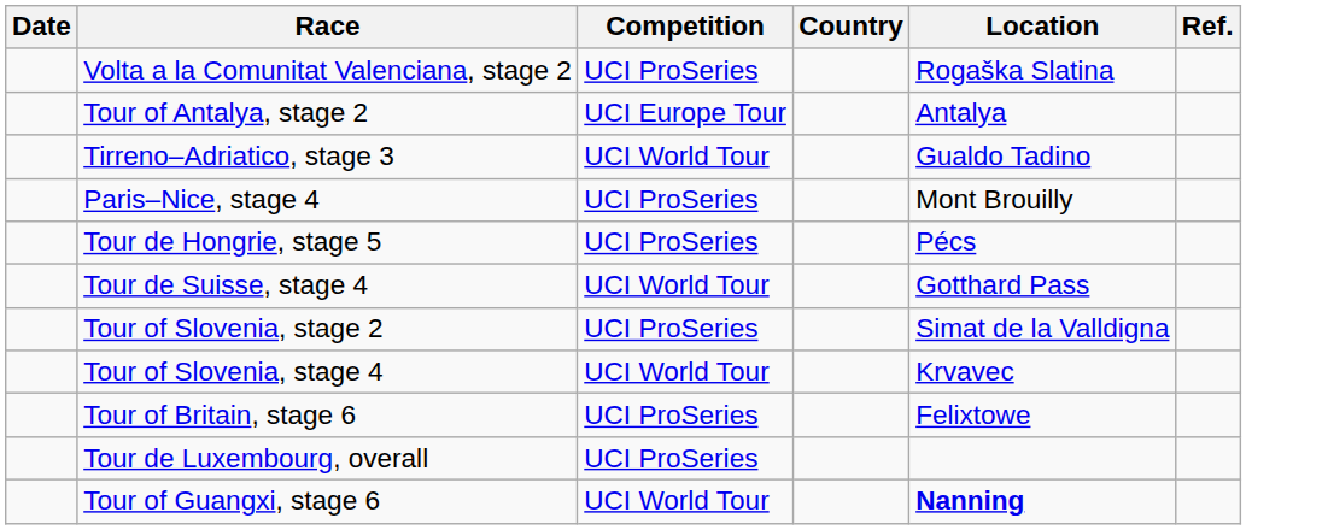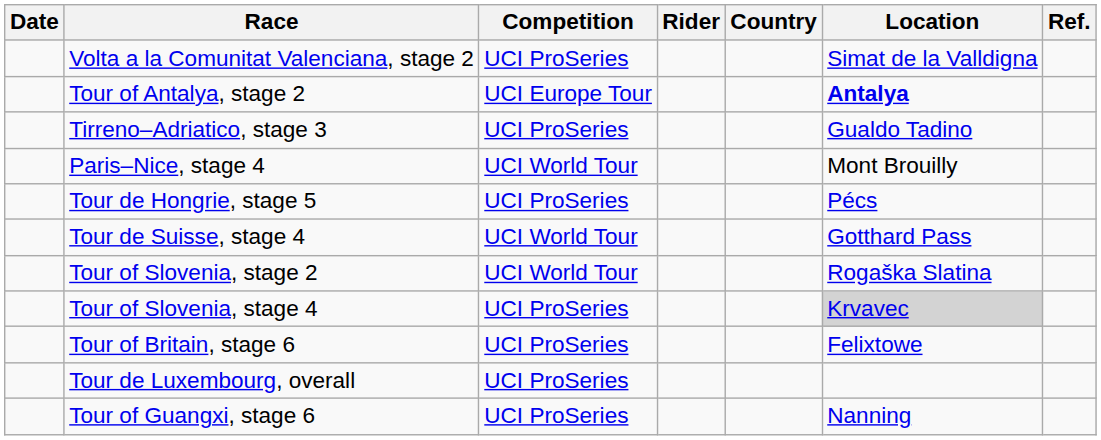+ column: Rider
Volta a la Comunitat Valenciana, stage 2 | Location: Rogaška Slatina -> Simat de la Valldigna
Tour of Antalya, stage 2 | Location: normal -> bold
Tirreno–Adriatico, stage 3 | Competition: UCI World Tour -> UCI ProSeries
Paris–Nice, stage 4 | Competition: UCI ProSeries -> UCI World Tour
Tour of Slovenia, stage 2 | Competition: UCI ProSeries -> UCI World Tour
Tour of Slovenia, stage 2 | Location: Simat de la Valldigna -> Rogaška Slatina
Tour of Slovenia, stage 4 | Competition: UCI World Tour -> UCI ProSeries
Tour of Slovenia, stage 4 | Location: no background -> lightgrey background
Tour of Guangxi, stage 6 | Competition: UCI World Tour -> UCI ProSeries
Tour of Guangxi, stage 6 | Location: bold -> normal
